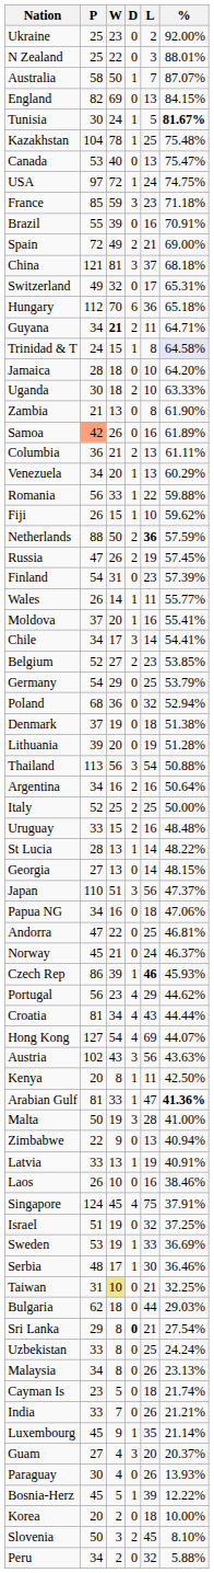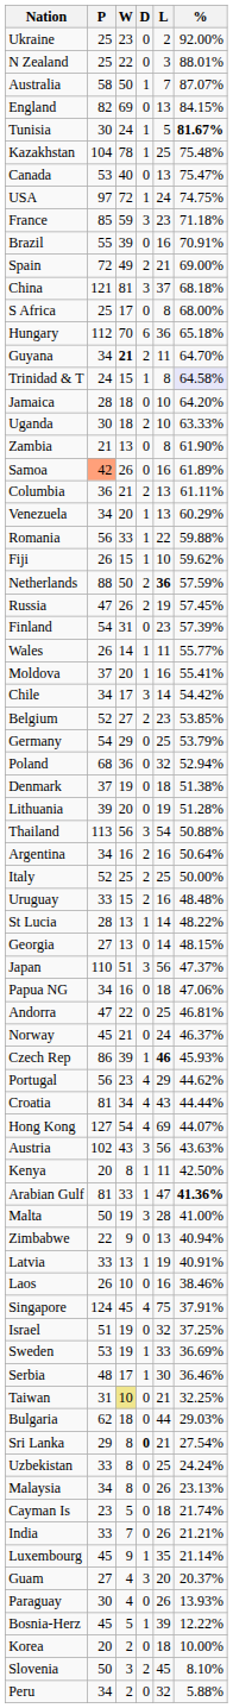+ row: S Africa | 25 | 17 | 0 | 8 | 68.00%
- row: Switzerland | 49 | 32 | 0 | 17 | 65.31%
Guyana | %: 64.71% -> 64.70%
Chile | %: 54.41% -> 54.42%
